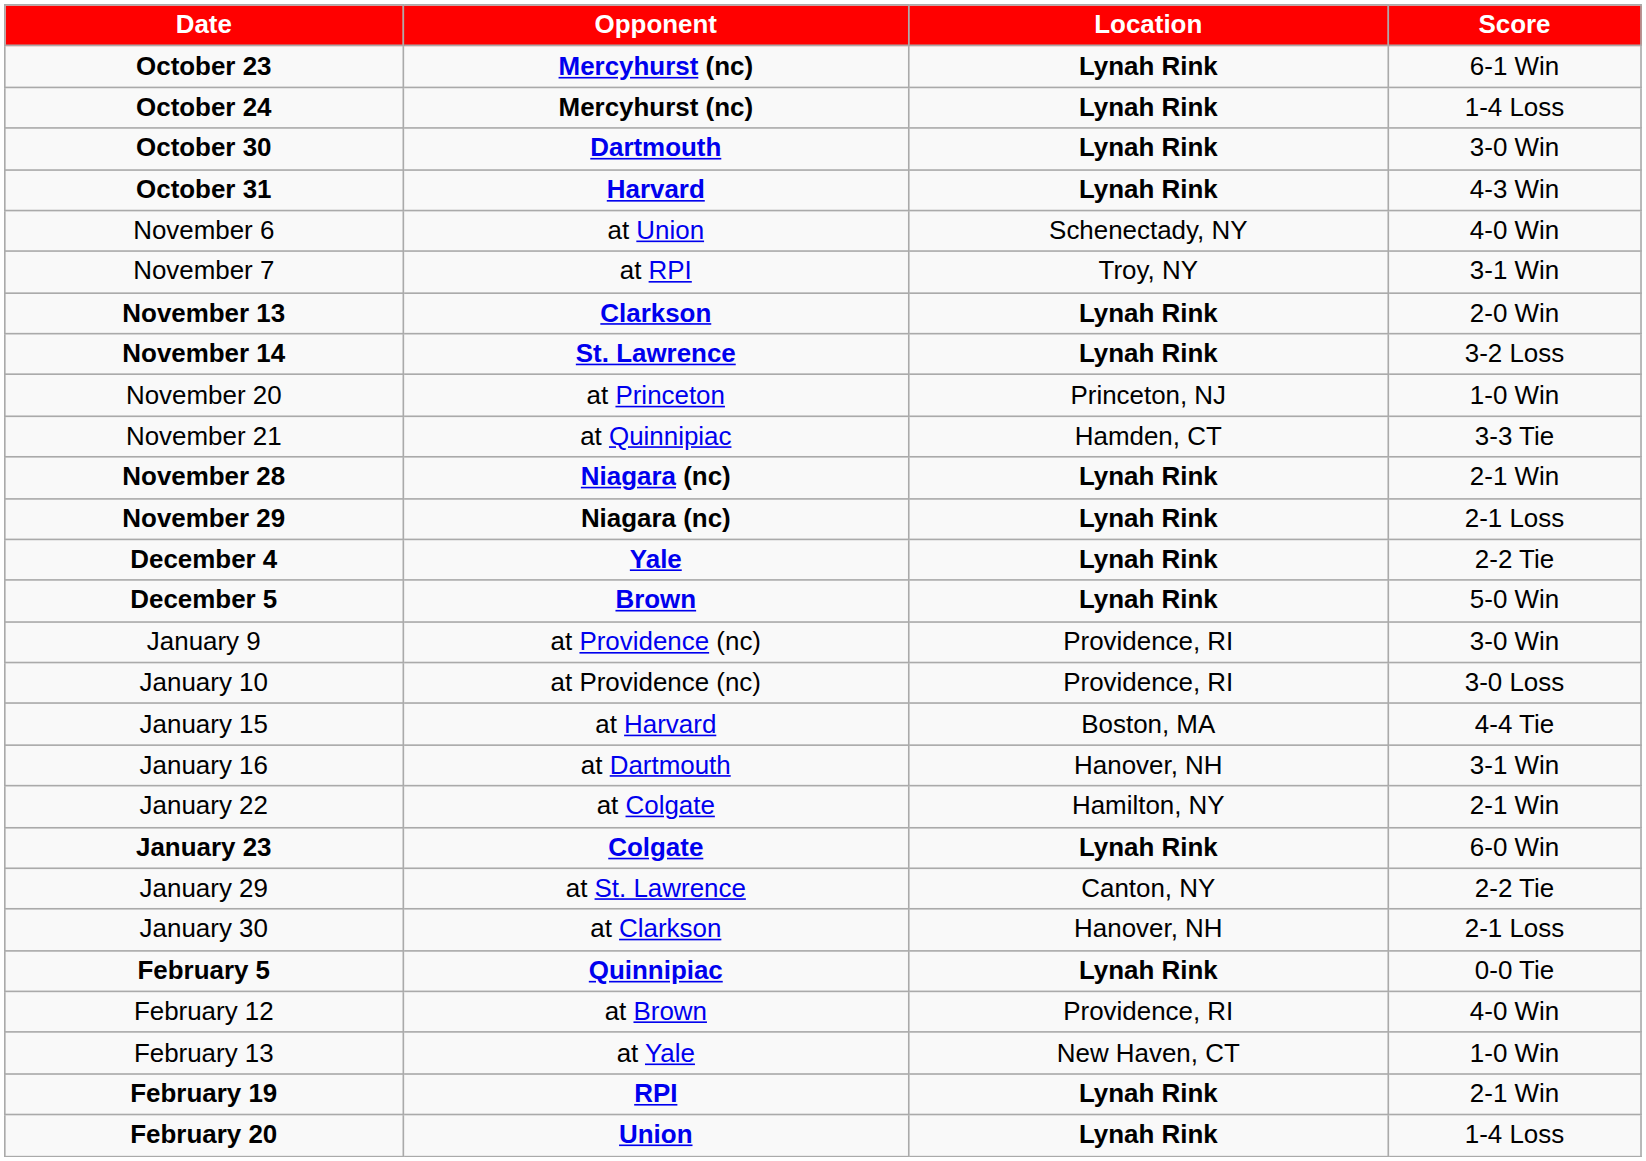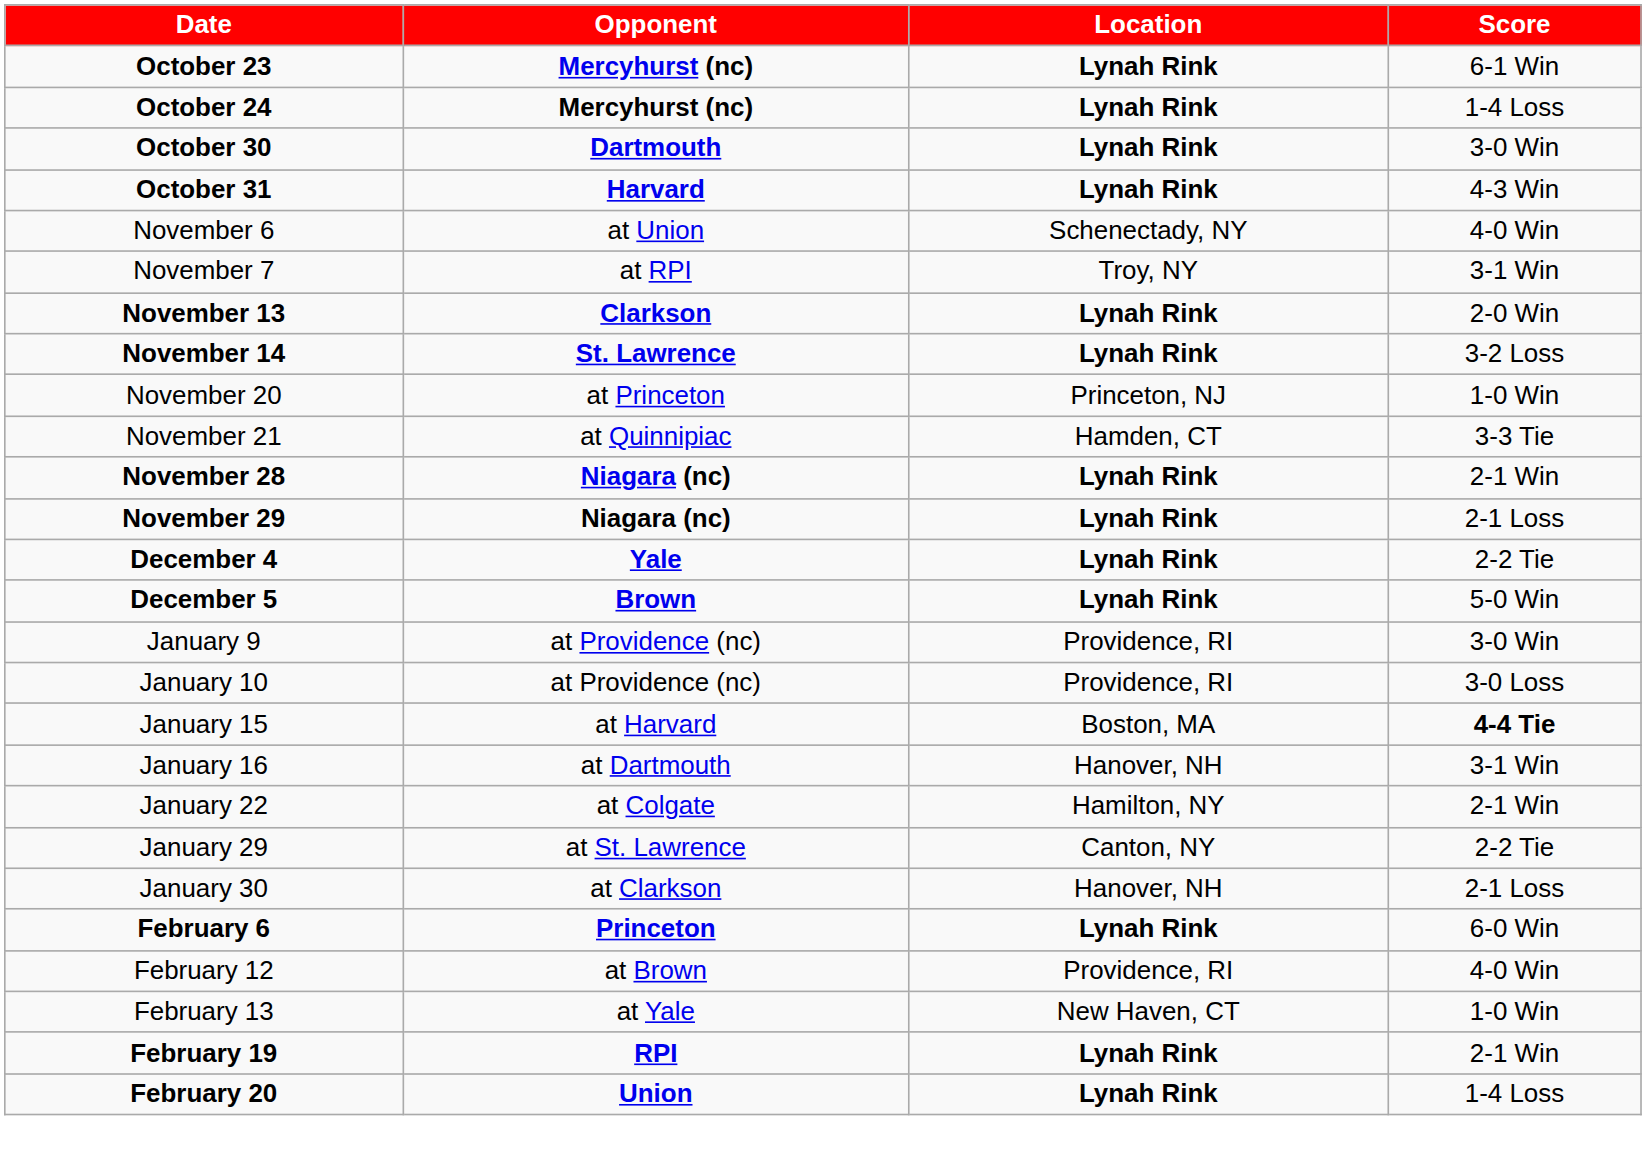January 15 | Score: normal -> bold
- row: January 23 | Colgate | Lynah Rink | 6-0 Win
- row: February 5 | Quinnipiac | Lynah Rink | 0-0 Tie
+ row: February 6 | Princeton | Lynah Rink | 6-0 Win
